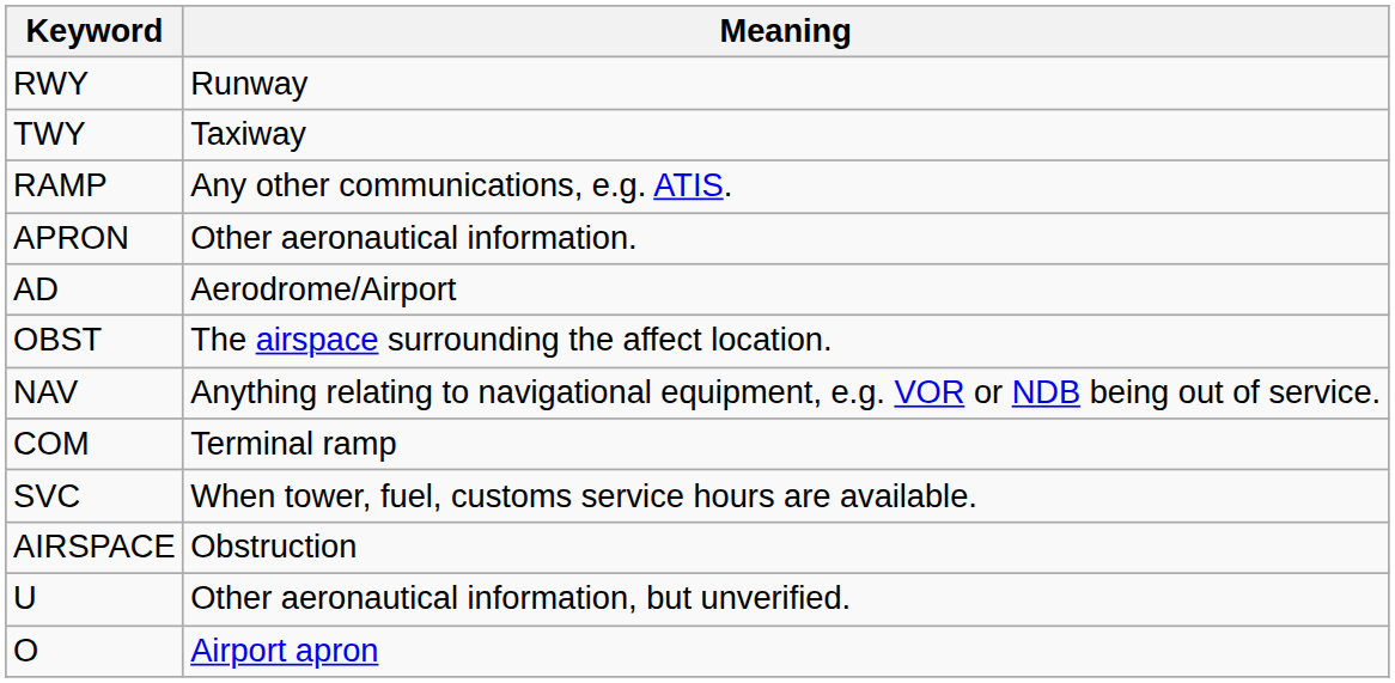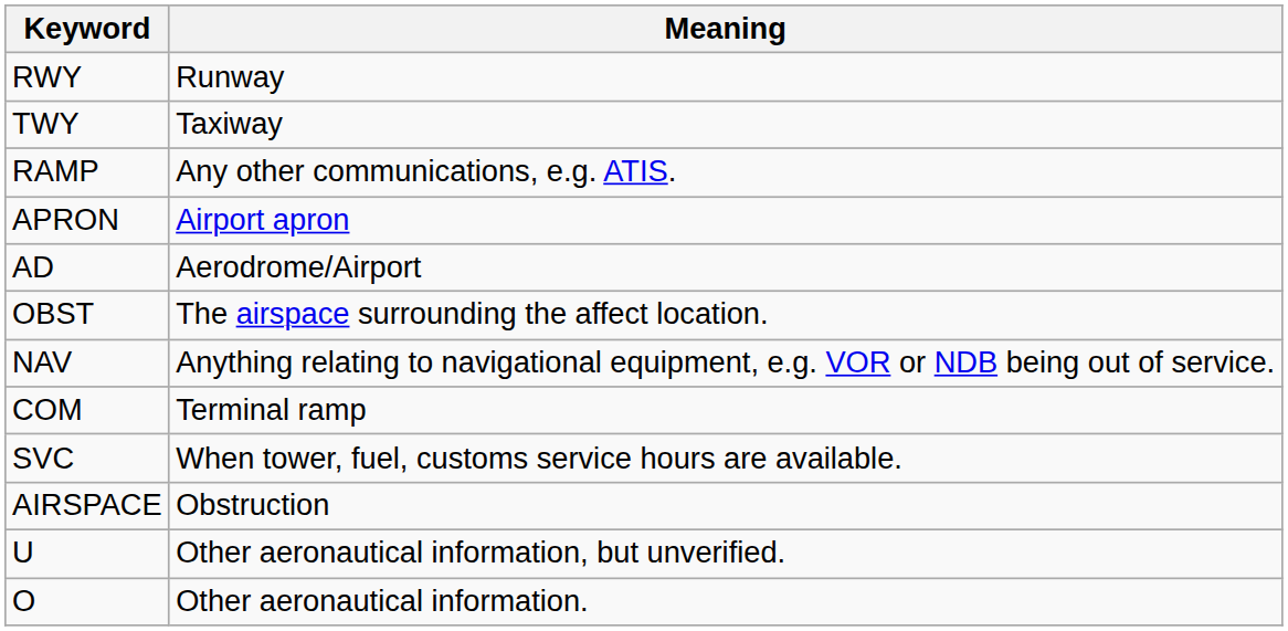APRON | Meaning: Other aeronautical information. -> Airport apron
O | Meaning: Airport apron -> Other aeronautical information.
